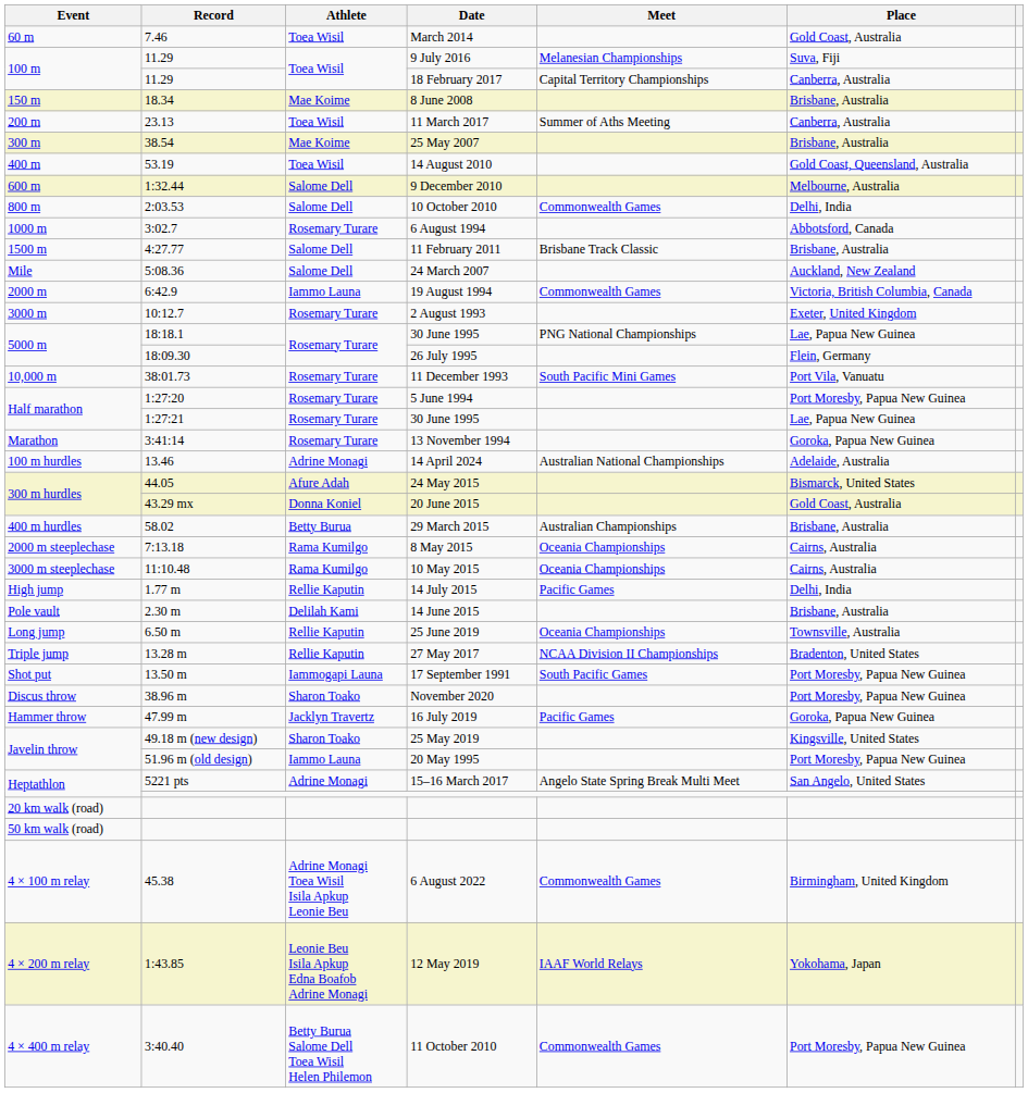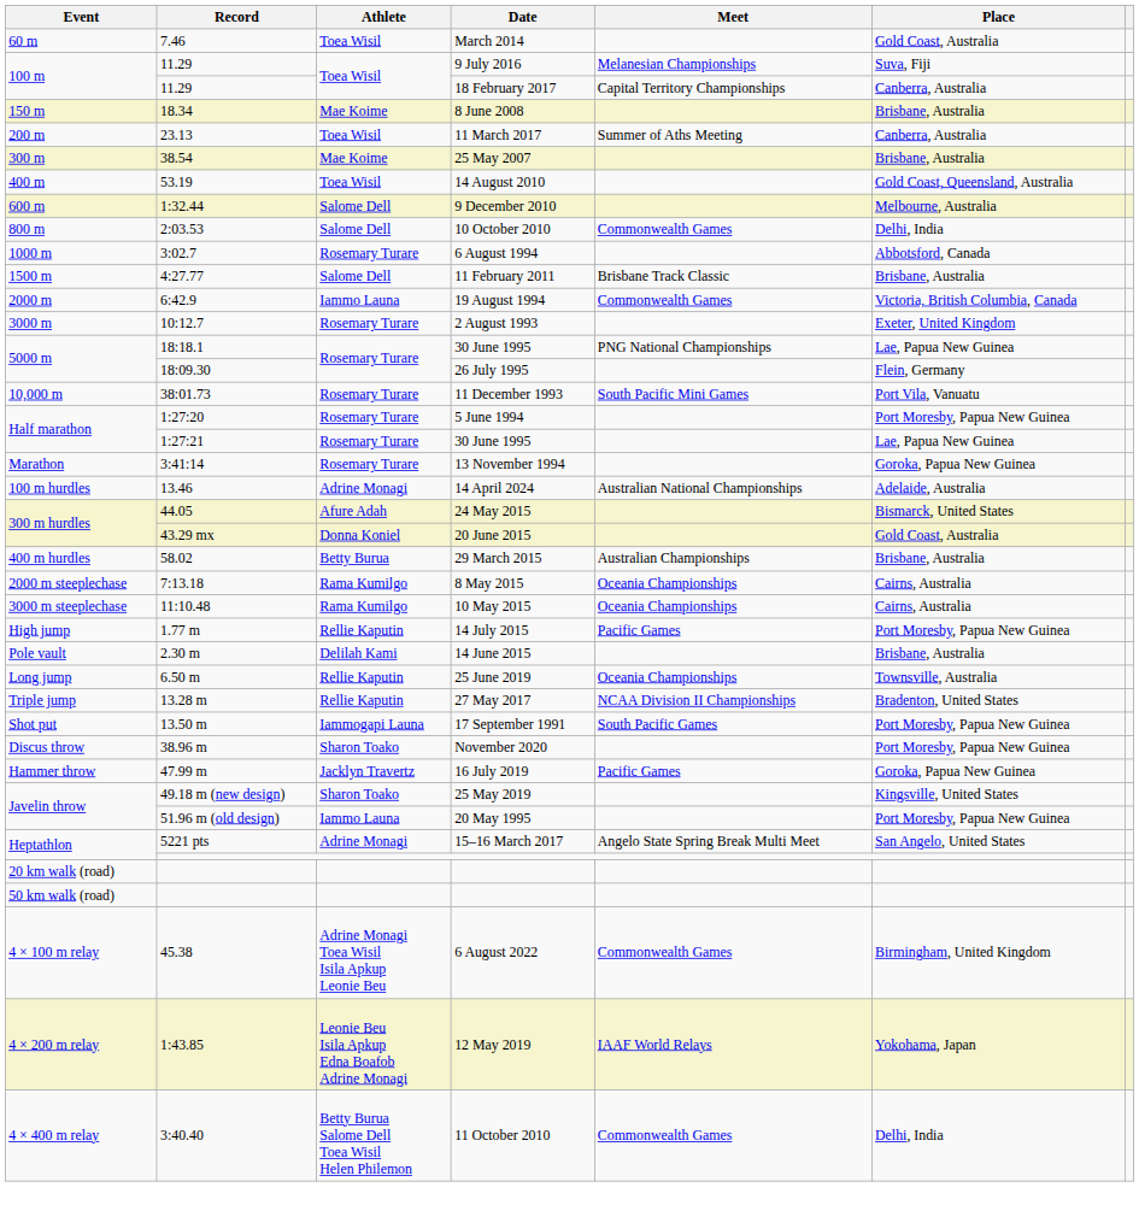- row: Mile | 5:08.36 | Salome Dell | 24 March 2007 | Auckland, New Zealand
14 July 2015 | Place: Delhi, India -> Port Moresby, Papua New Guinea
11 October 2010 | Place: Port Moresby, Papua New Guinea -> Delhi, India
